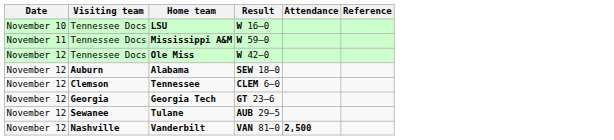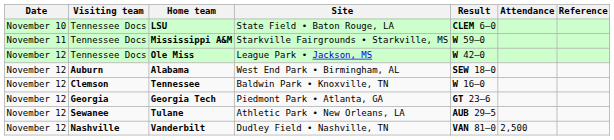+ column: Site | State Field • Baton Rouge, LA | Starkville Fairgrounds • Starkville, MS | League Park • Jackson, MS | West End Park • Birmingham, AL | Baldwin Park • Knoxville, TN | Piedmont Park • Atlanta, GA | Athletic Park • New Orleans, LA | Dudley Field • Nashville, TN
LSU | Result: W 16–0 -> CLEM 6–0
Tennessee | Result: CLEM 6–0 -> W 16–0
Vanderbilt | Attendance: bold -> normal
